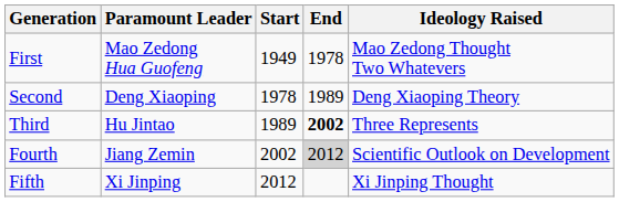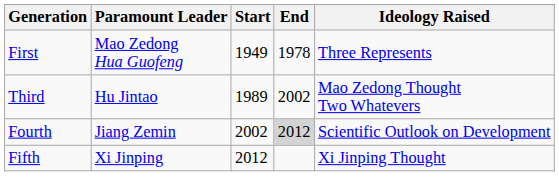First | Ideology Raised: Mao Zedong Thought Two Whatevers -> Three Represents
- row: Second | Deng Xiaoping | 1978 | 1989 | Deng Xiaoping Theory
Third | End: bold -> normal
Third | Ideology Raised: Three Represents -> Mao Zedong Thought Two Whatevers
